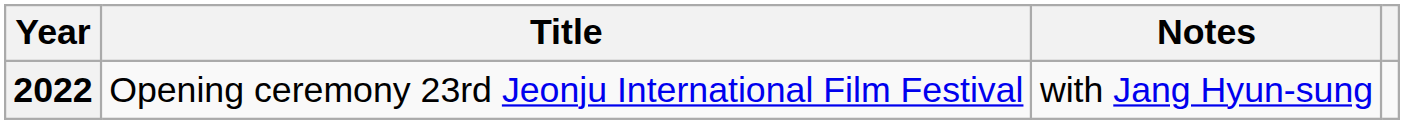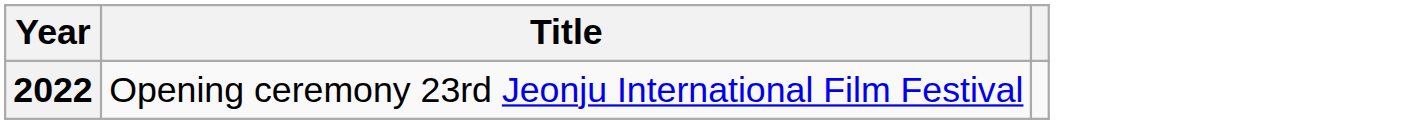- column: Notes | with Jang Hyun-sung
